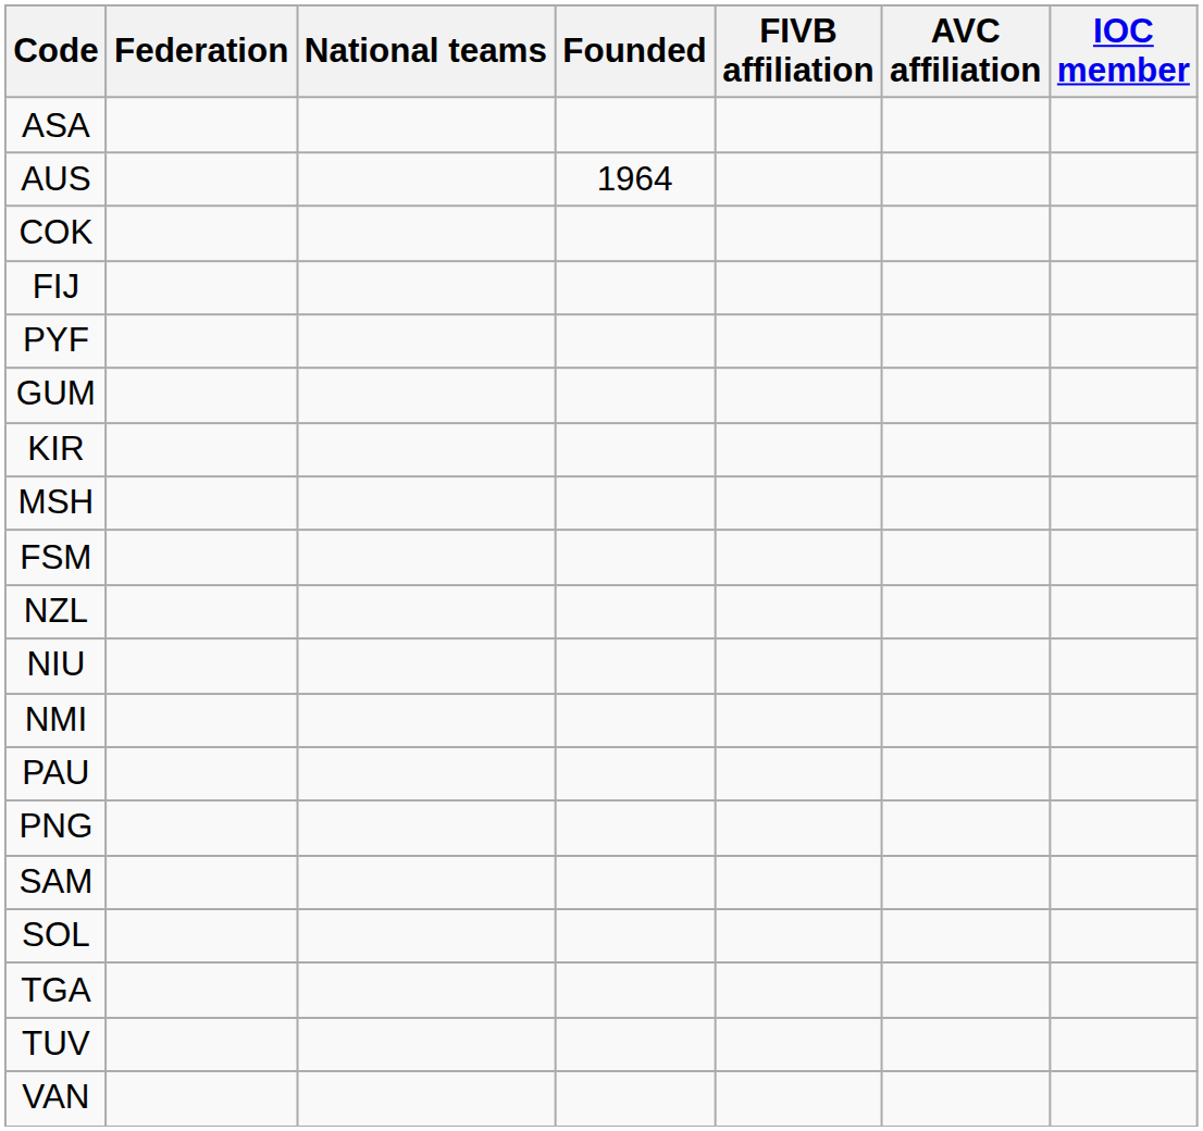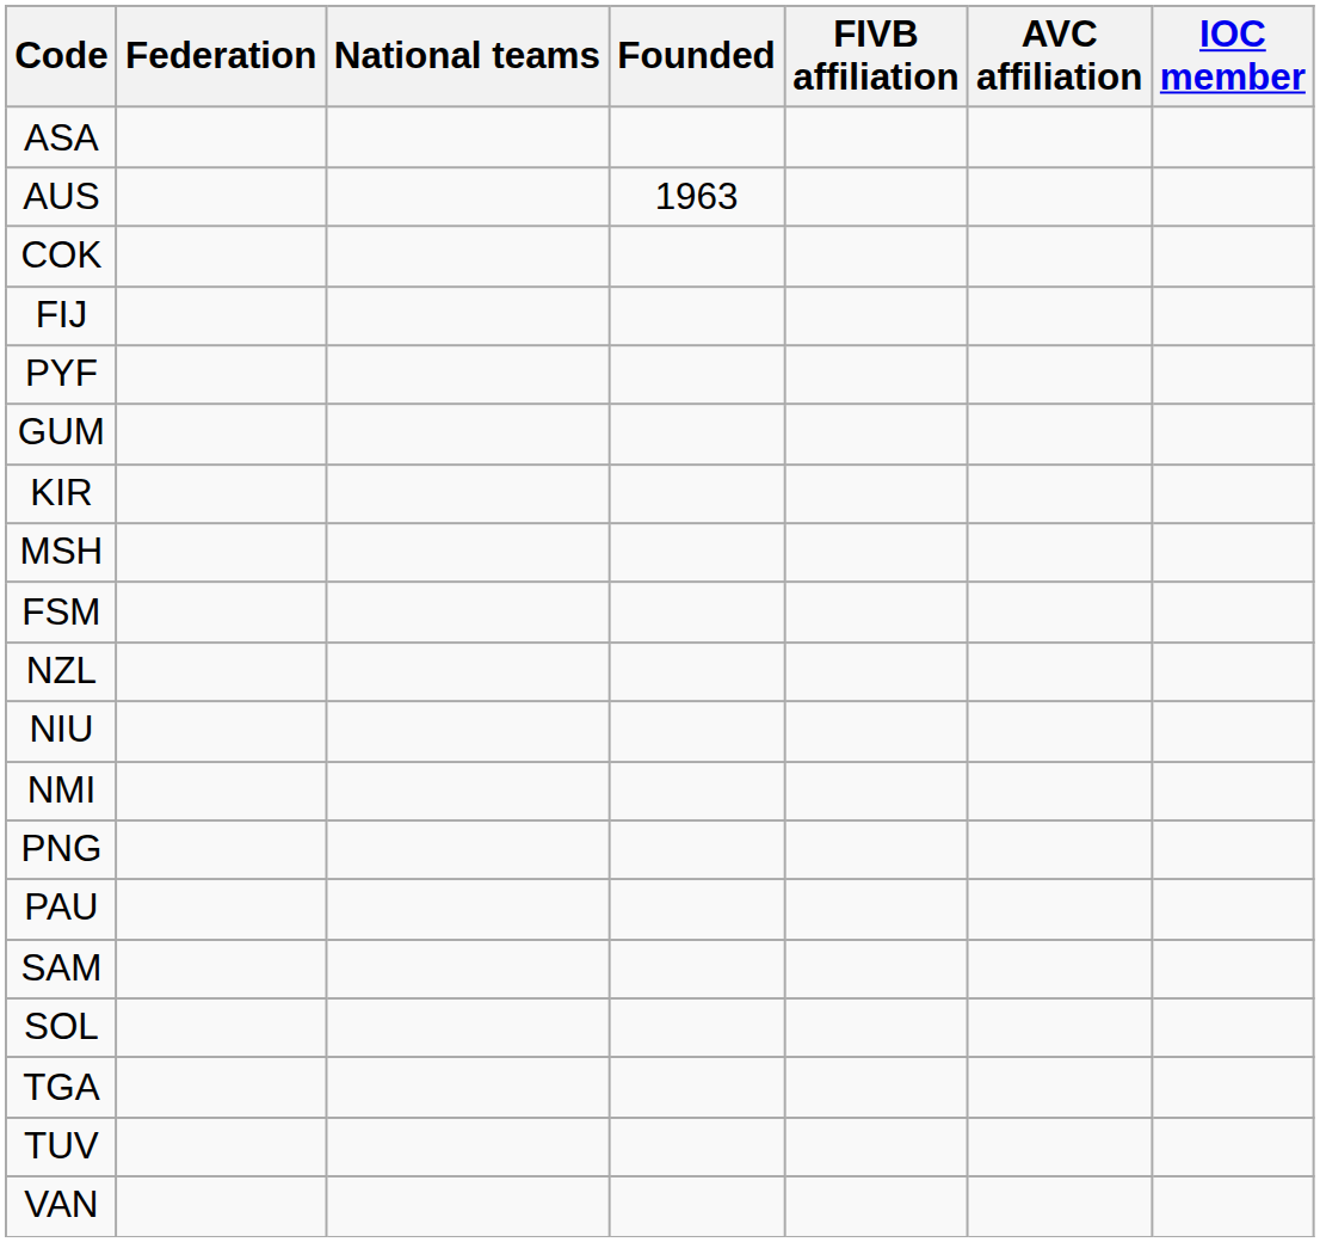AUS | Founded: 1964 -> 1963
rows swapped: PAU <-> PNG
